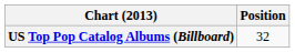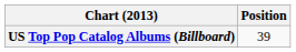US Top Pop Catalog Albums (Billboard) | Position: 32 -> 39
